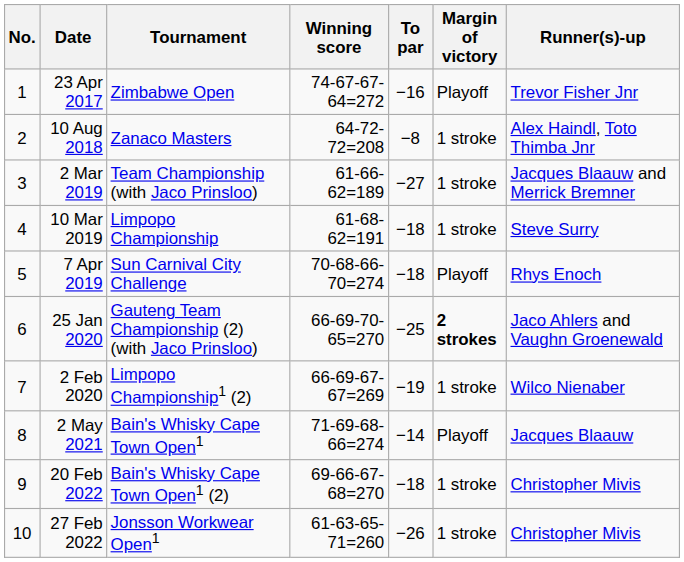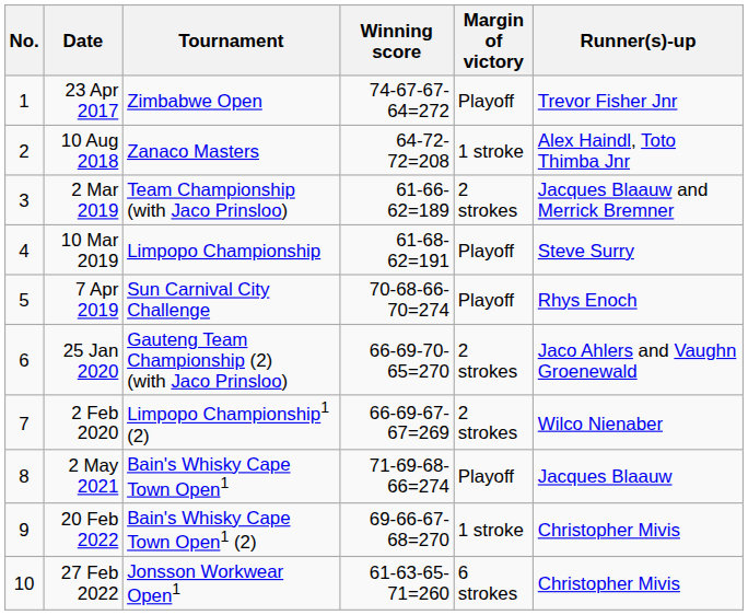- column: To par | −16 | −8 | −27 | −18 | −18 | −25 | −19 | −14 | −18 | −26
2 Mar 2019 | Margin of victory: 1 stroke -> 2 strokes
10 Mar 2019 | Margin of victory: 1 stroke -> Playoff
25 Jan 2020 | Margin of victory: bold -> normal
2 Feb 2020 | Margin of victory: 1 stroke -> 2 strokes
27 Feb 2022 | Margin of victory: 1 stroke -> 6 strokes
